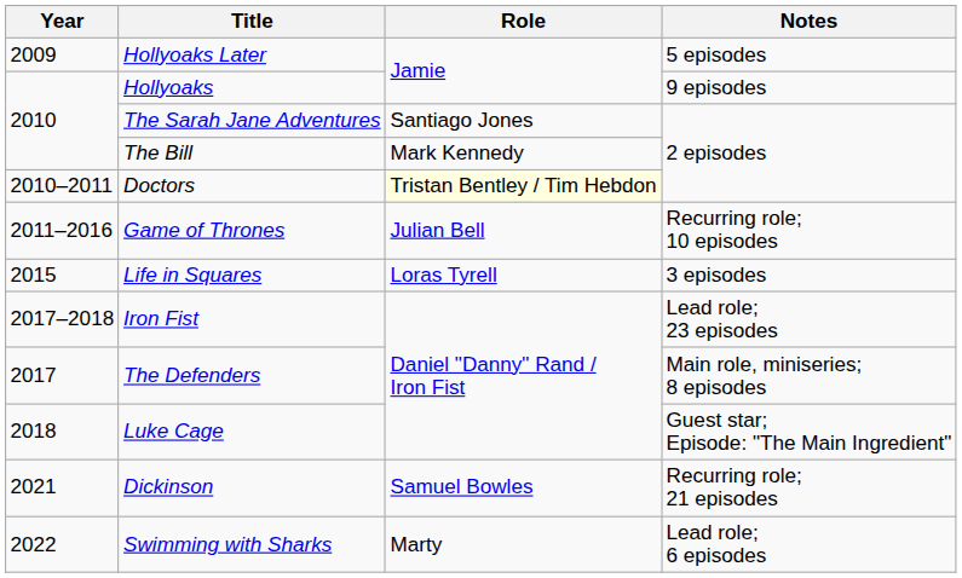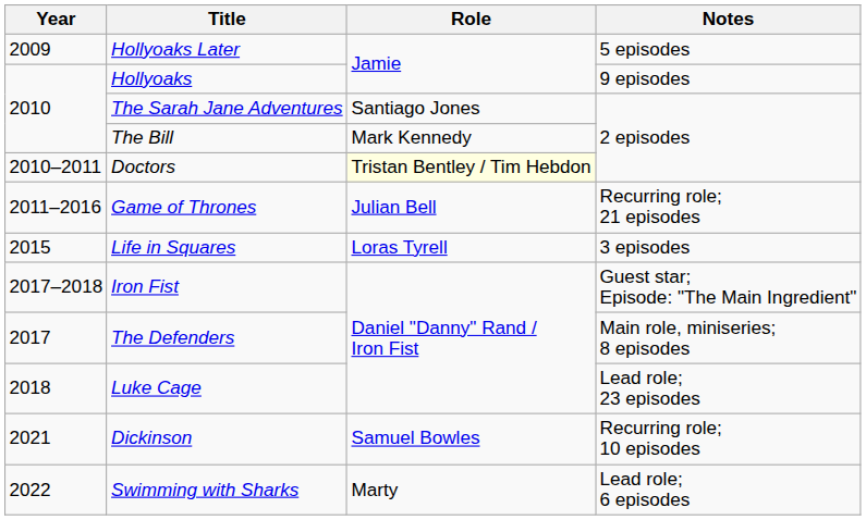Game of Thrones | Notes: Recurring role; 10 episodes -> Recurring role; 21 episodes
Iron Fist | Notes: Lead role; 23 episodes -> Guest star; Episode: "The Main Ingredient"
Luke Cage | Notes: Guest star; Episode: "The Main Ingredient" -> Lead role; 23 episodes
Dickinson | Notes: Recurring role; 21 episodes -> Recurring role; 10 episodes
